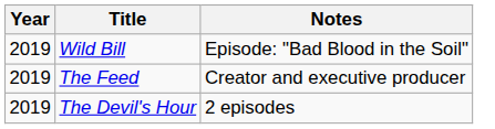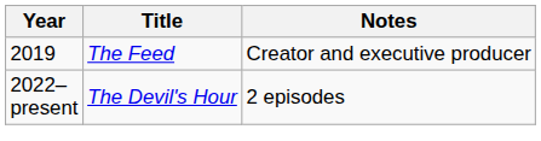- row: 2019 | Wild Bill | Episode: "Bad Blood in the Soil"
The Devil's Hour | Year: 2019 -> 2022–present
